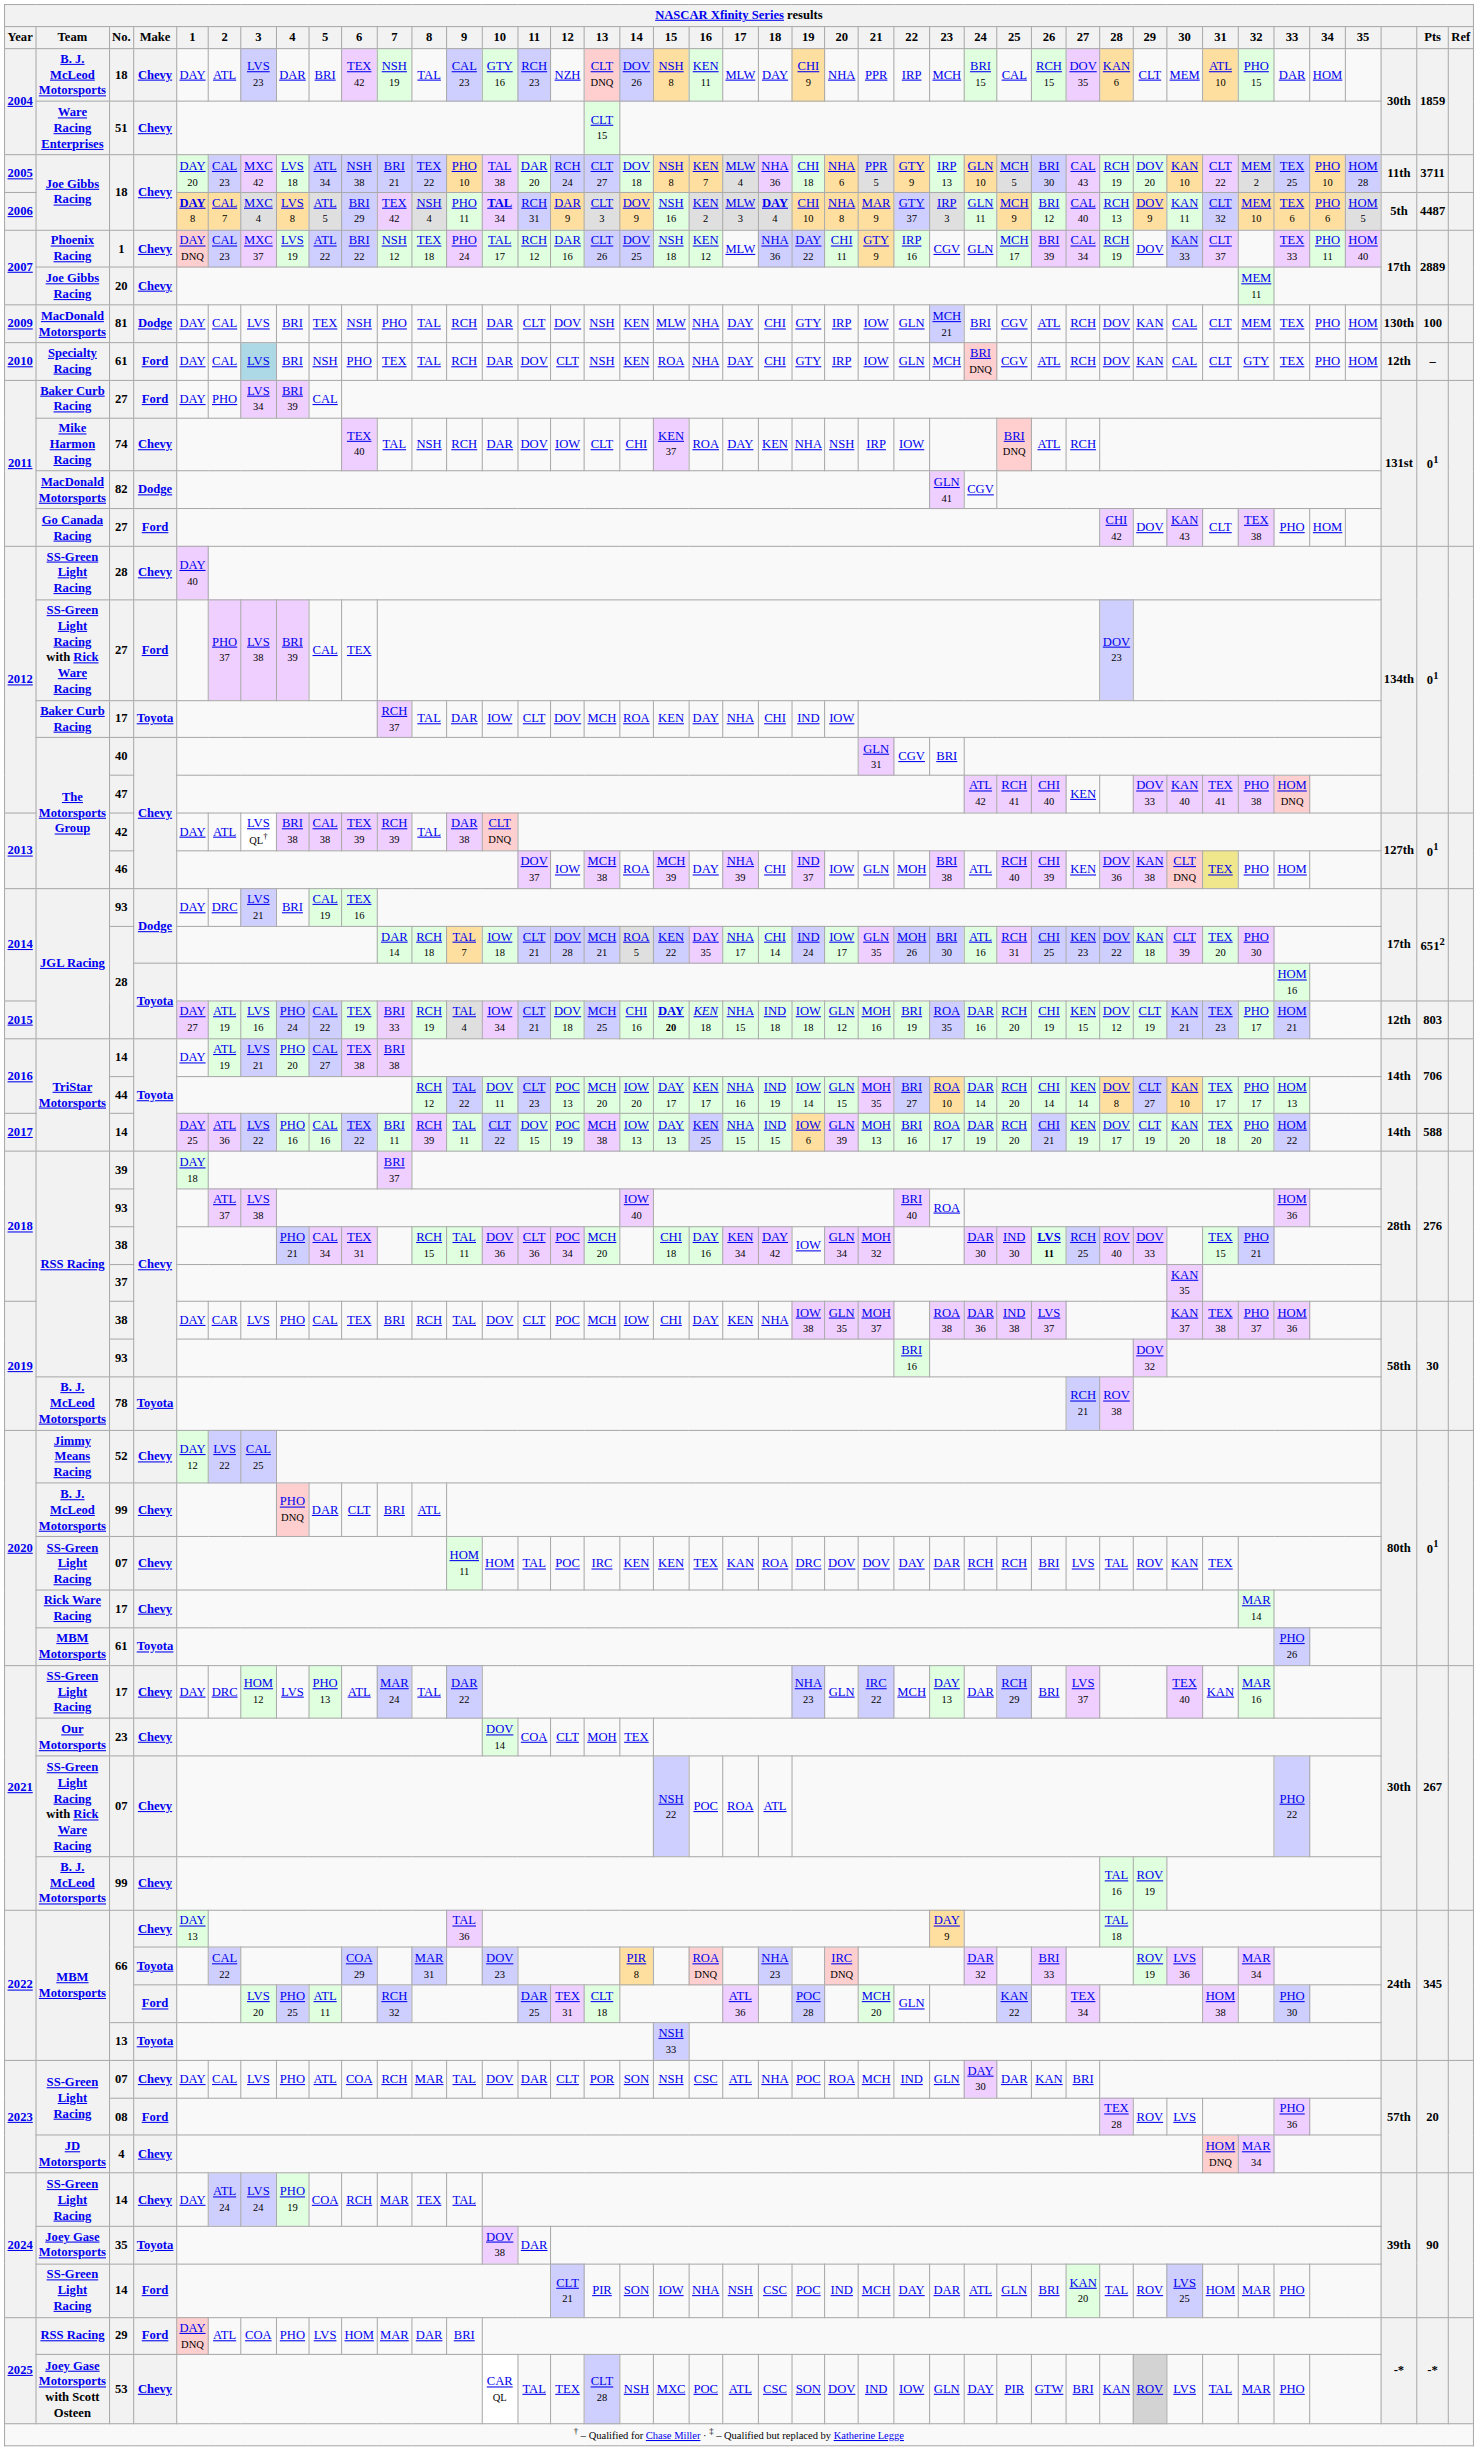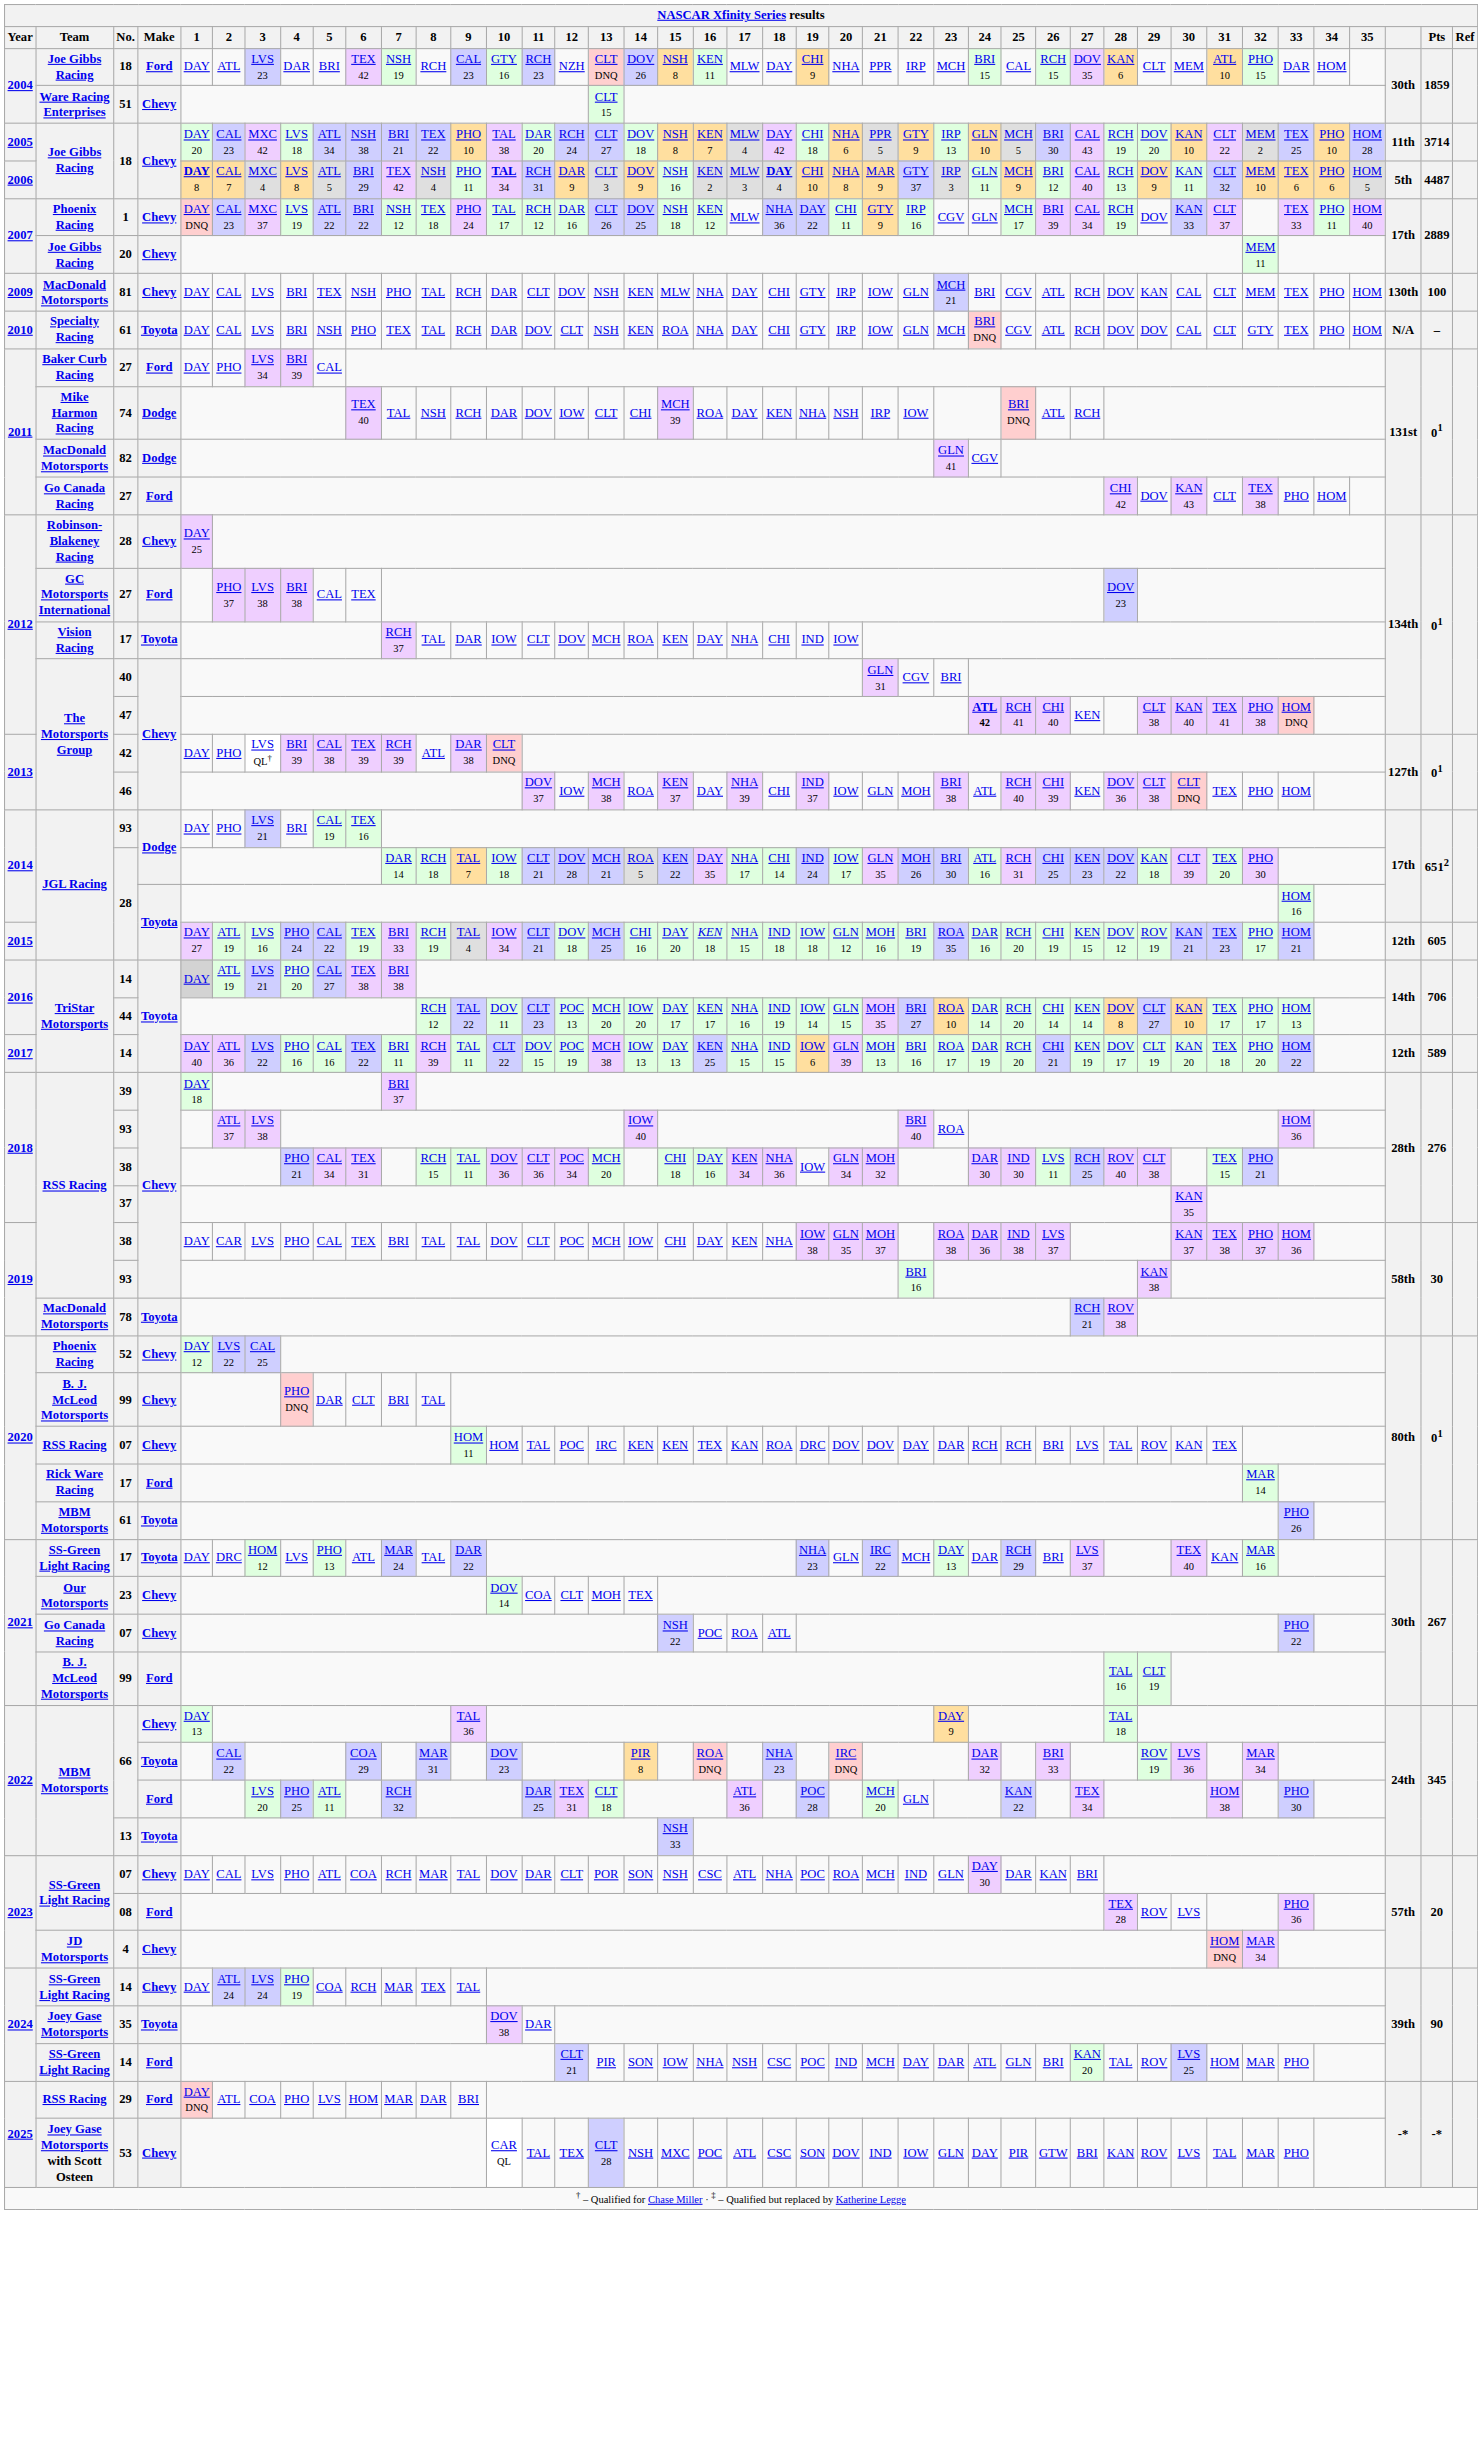2004 / 18 | Team: B. J. McLeod Motorsports -> Joe Gibbs Racing
2004 / 18 | Make: Chevy -> Ford
2004 / 18 | 8: TAL -> RCH
2005 / 18 | 18: NHA 36 -> DAY 42
2005 / 18 | Pts: 3711 -> 3714
81 | Make: Dodge -> Chevy
2010 / 61 | Make: Ford -> Toyota
2010 / 61 | 3: lightblue background -> no background
2010 / 61 | 29: KAN -> DOV
2010 / 61 | column 40: 12th -> N/A
74 | Make: Chevy -> Dodge
74 | 15: KEN 37 -> MCH 39
2012 / 28 | Team: SS-Green Light Racing -> Robinson-Blakeney Racing
2012 / 28 | 1: DAY 40 -> DAY 25
2012 / 27 | Team: SS-Green Light Racing with Rick Ware Racing -> GC Motorsports International
2012 / 27 | 4: BRI 39 -> BRI 38
2012 / 17 | Team: Baker Curb Racing -> Vision Racing
47 | 24: normal -> bold
47 | 29: DOV 33 -> CLT 38
42 | 2: ATL -> PHO
42 | 4: BRI 38 -> BRI 39
42 | 8: TAL -> ATL
46 | 15: MCH 39 -> KEN 37
46 | 29: KAN 38 -> CLT 38
46 | 31: khaki background -> no background
2014 / 93 | 2: DRC -> PHO
2015 / 28 | 15: bold -> normal
2015 / 28 | 29: CLT 19 -> ROV 19
2015 / 28 | Pts: 803 -> 605
2016 / 14 | 1: no background -> lightgrey background
2017 / 14 | 1: DAY 25 -> DAY 40
2017 / 14 | column 40: 14th -> 12th
2017 / 14 | Pts: 588 -> 589
2018 / 38 | 18: DAY 42 -> NHA 36
2018 / 38 | 26: bold -> normal
2018 / 38 | 29: DOV 33 -> CLT 38
2019 / 38 | 8: RCH -> TAL
2019 / 93 | 29: DOV 32 -> KAN 38
78 | Team: B. J. McLeod Motorsports -> MacDonald Motorsports
52 | Team: Jimmy Means Racing -> Phoenix Racing
2020 / 99 | 8: ATL -> TAL
2020 / 07 | Team: SS-Green Light Racing -> RSS Racing
2020 / 17 | Make: Chevy -> Ford
2021 / 17 | Make: Chevy -> Toyota
2021 / 07 | Team: SS-Green Light Racing with Rick Ware Racing -> Go Canada Racing
2021 / 99 | Make: Chevy -> Ford
2021 / 99 | 29: ROV 19 -> CLT 19
53 | 29: lightgrey background -> no background
